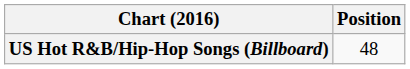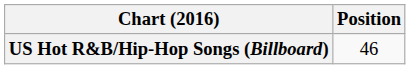US Hot R&B/Hip-Hop Songs (Billboard) | Position: 48 -> 46
